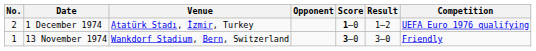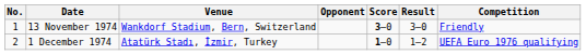rows swapped: 13 November 1974 <-> 1 December 1974
